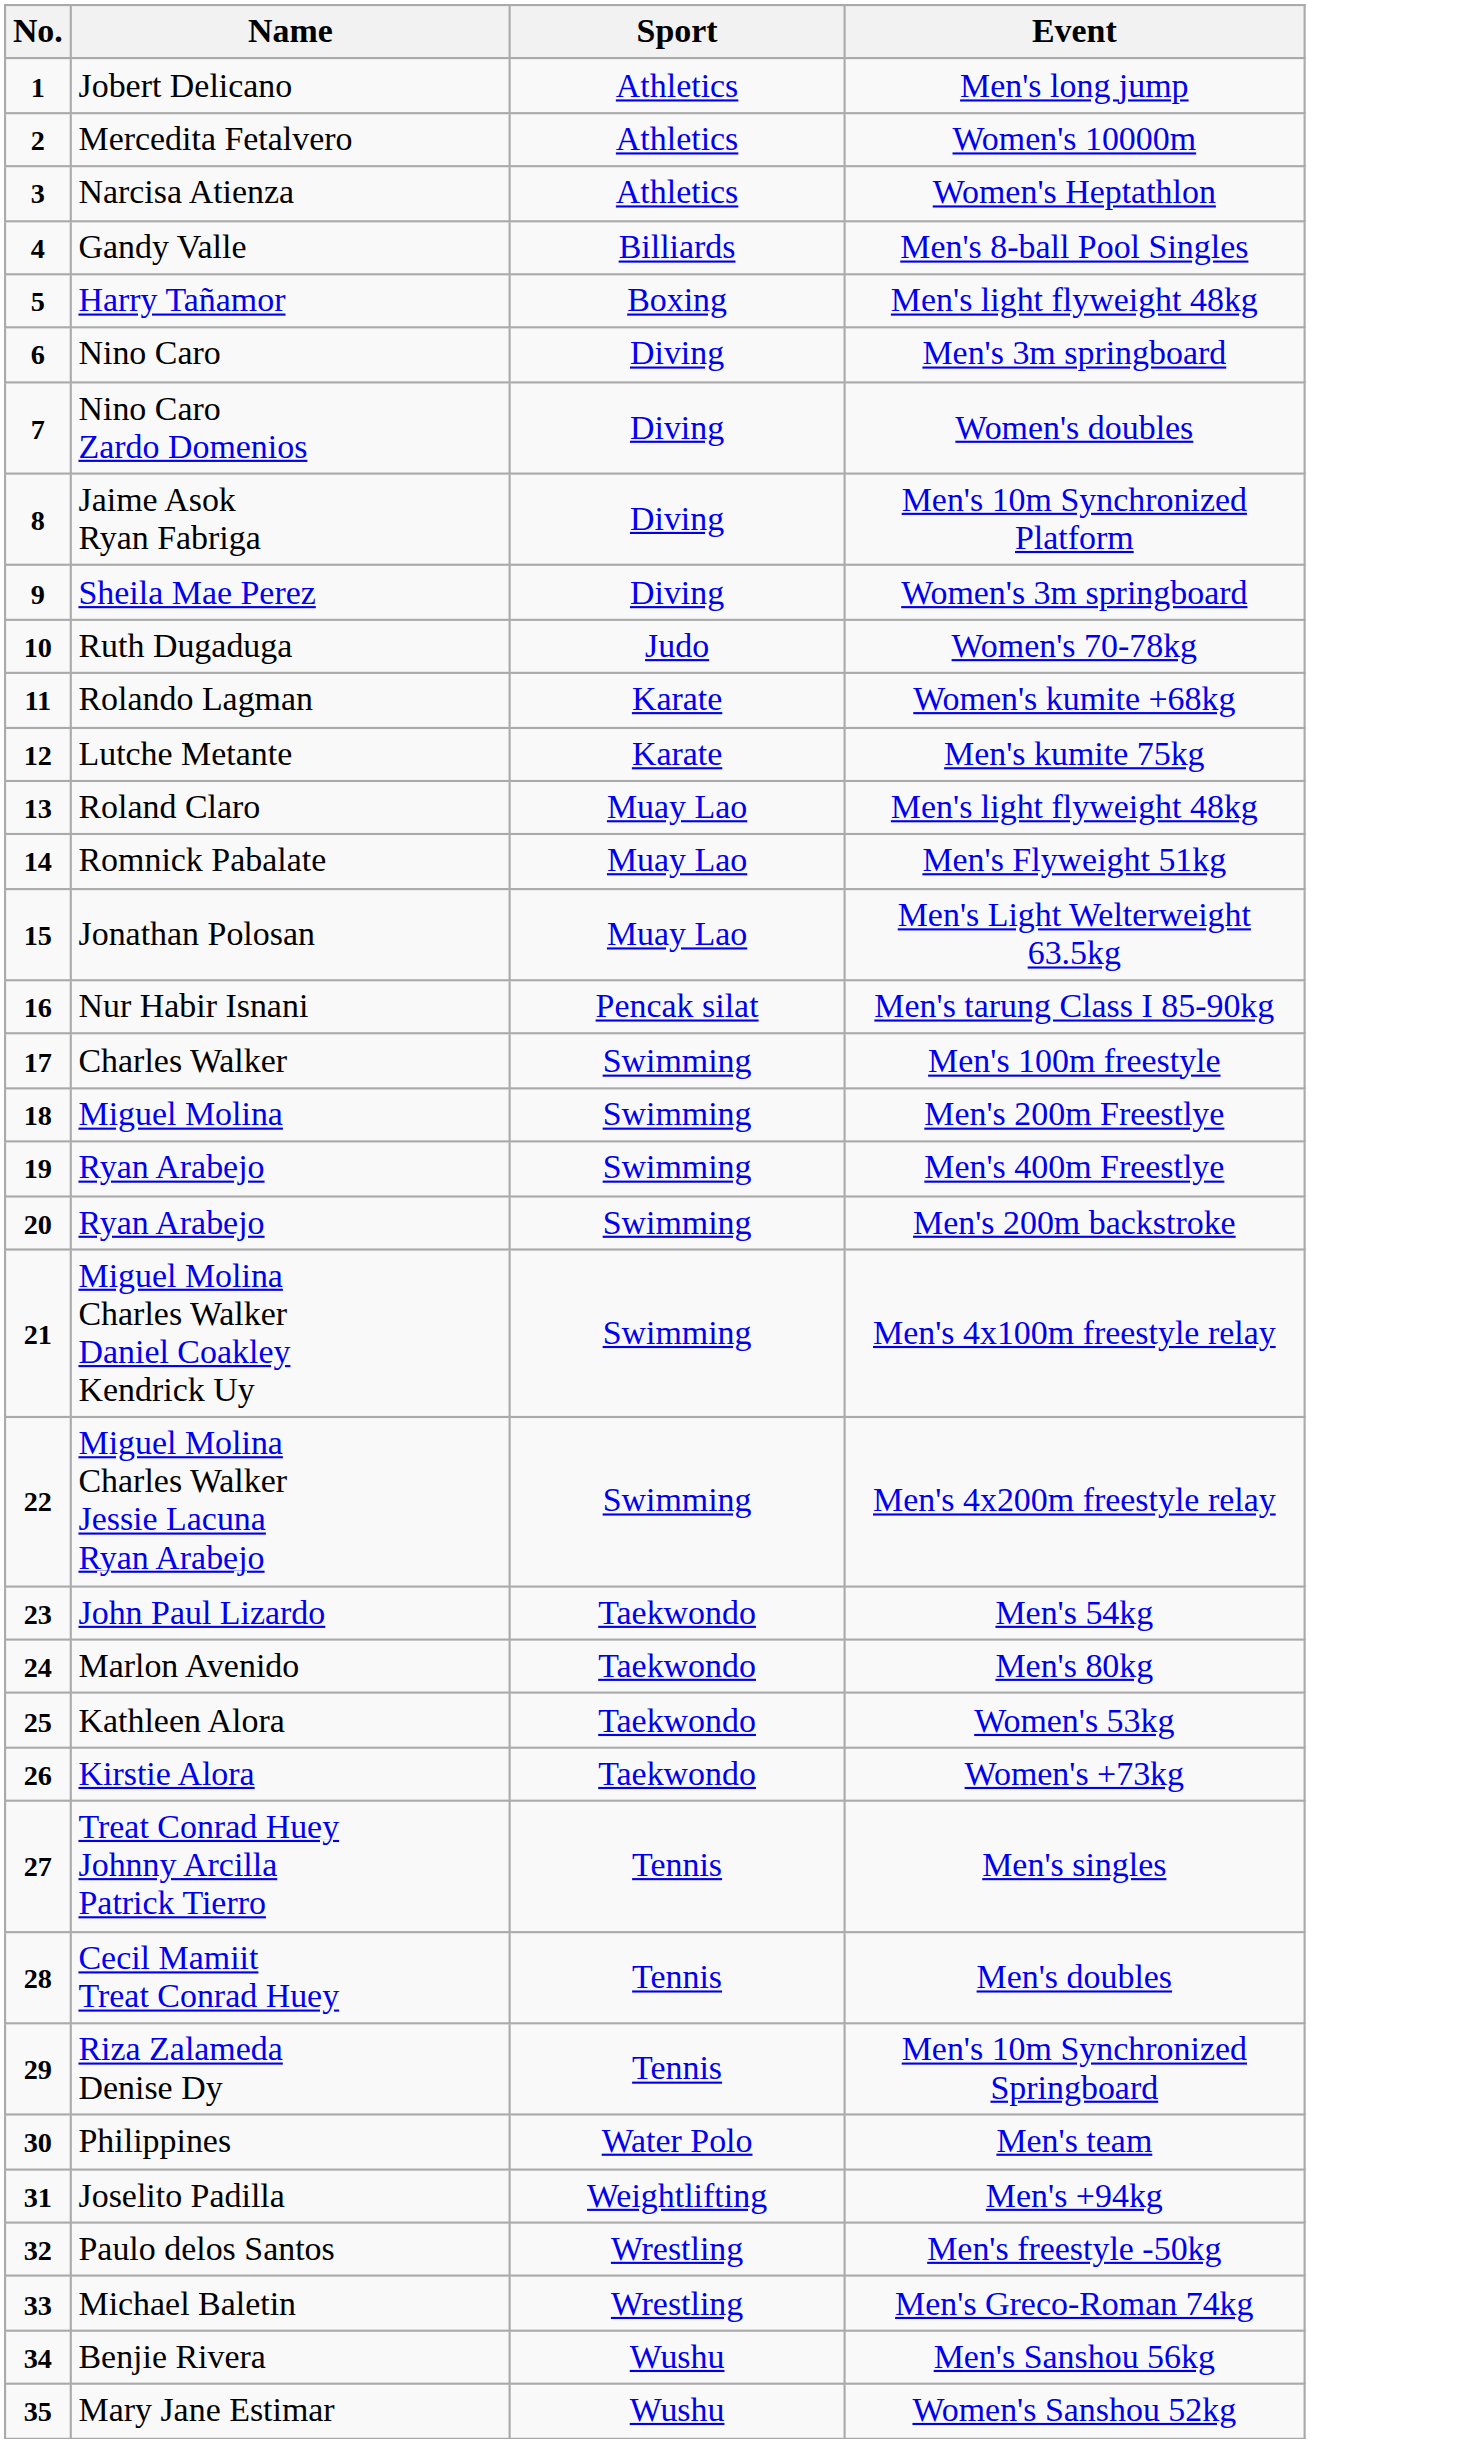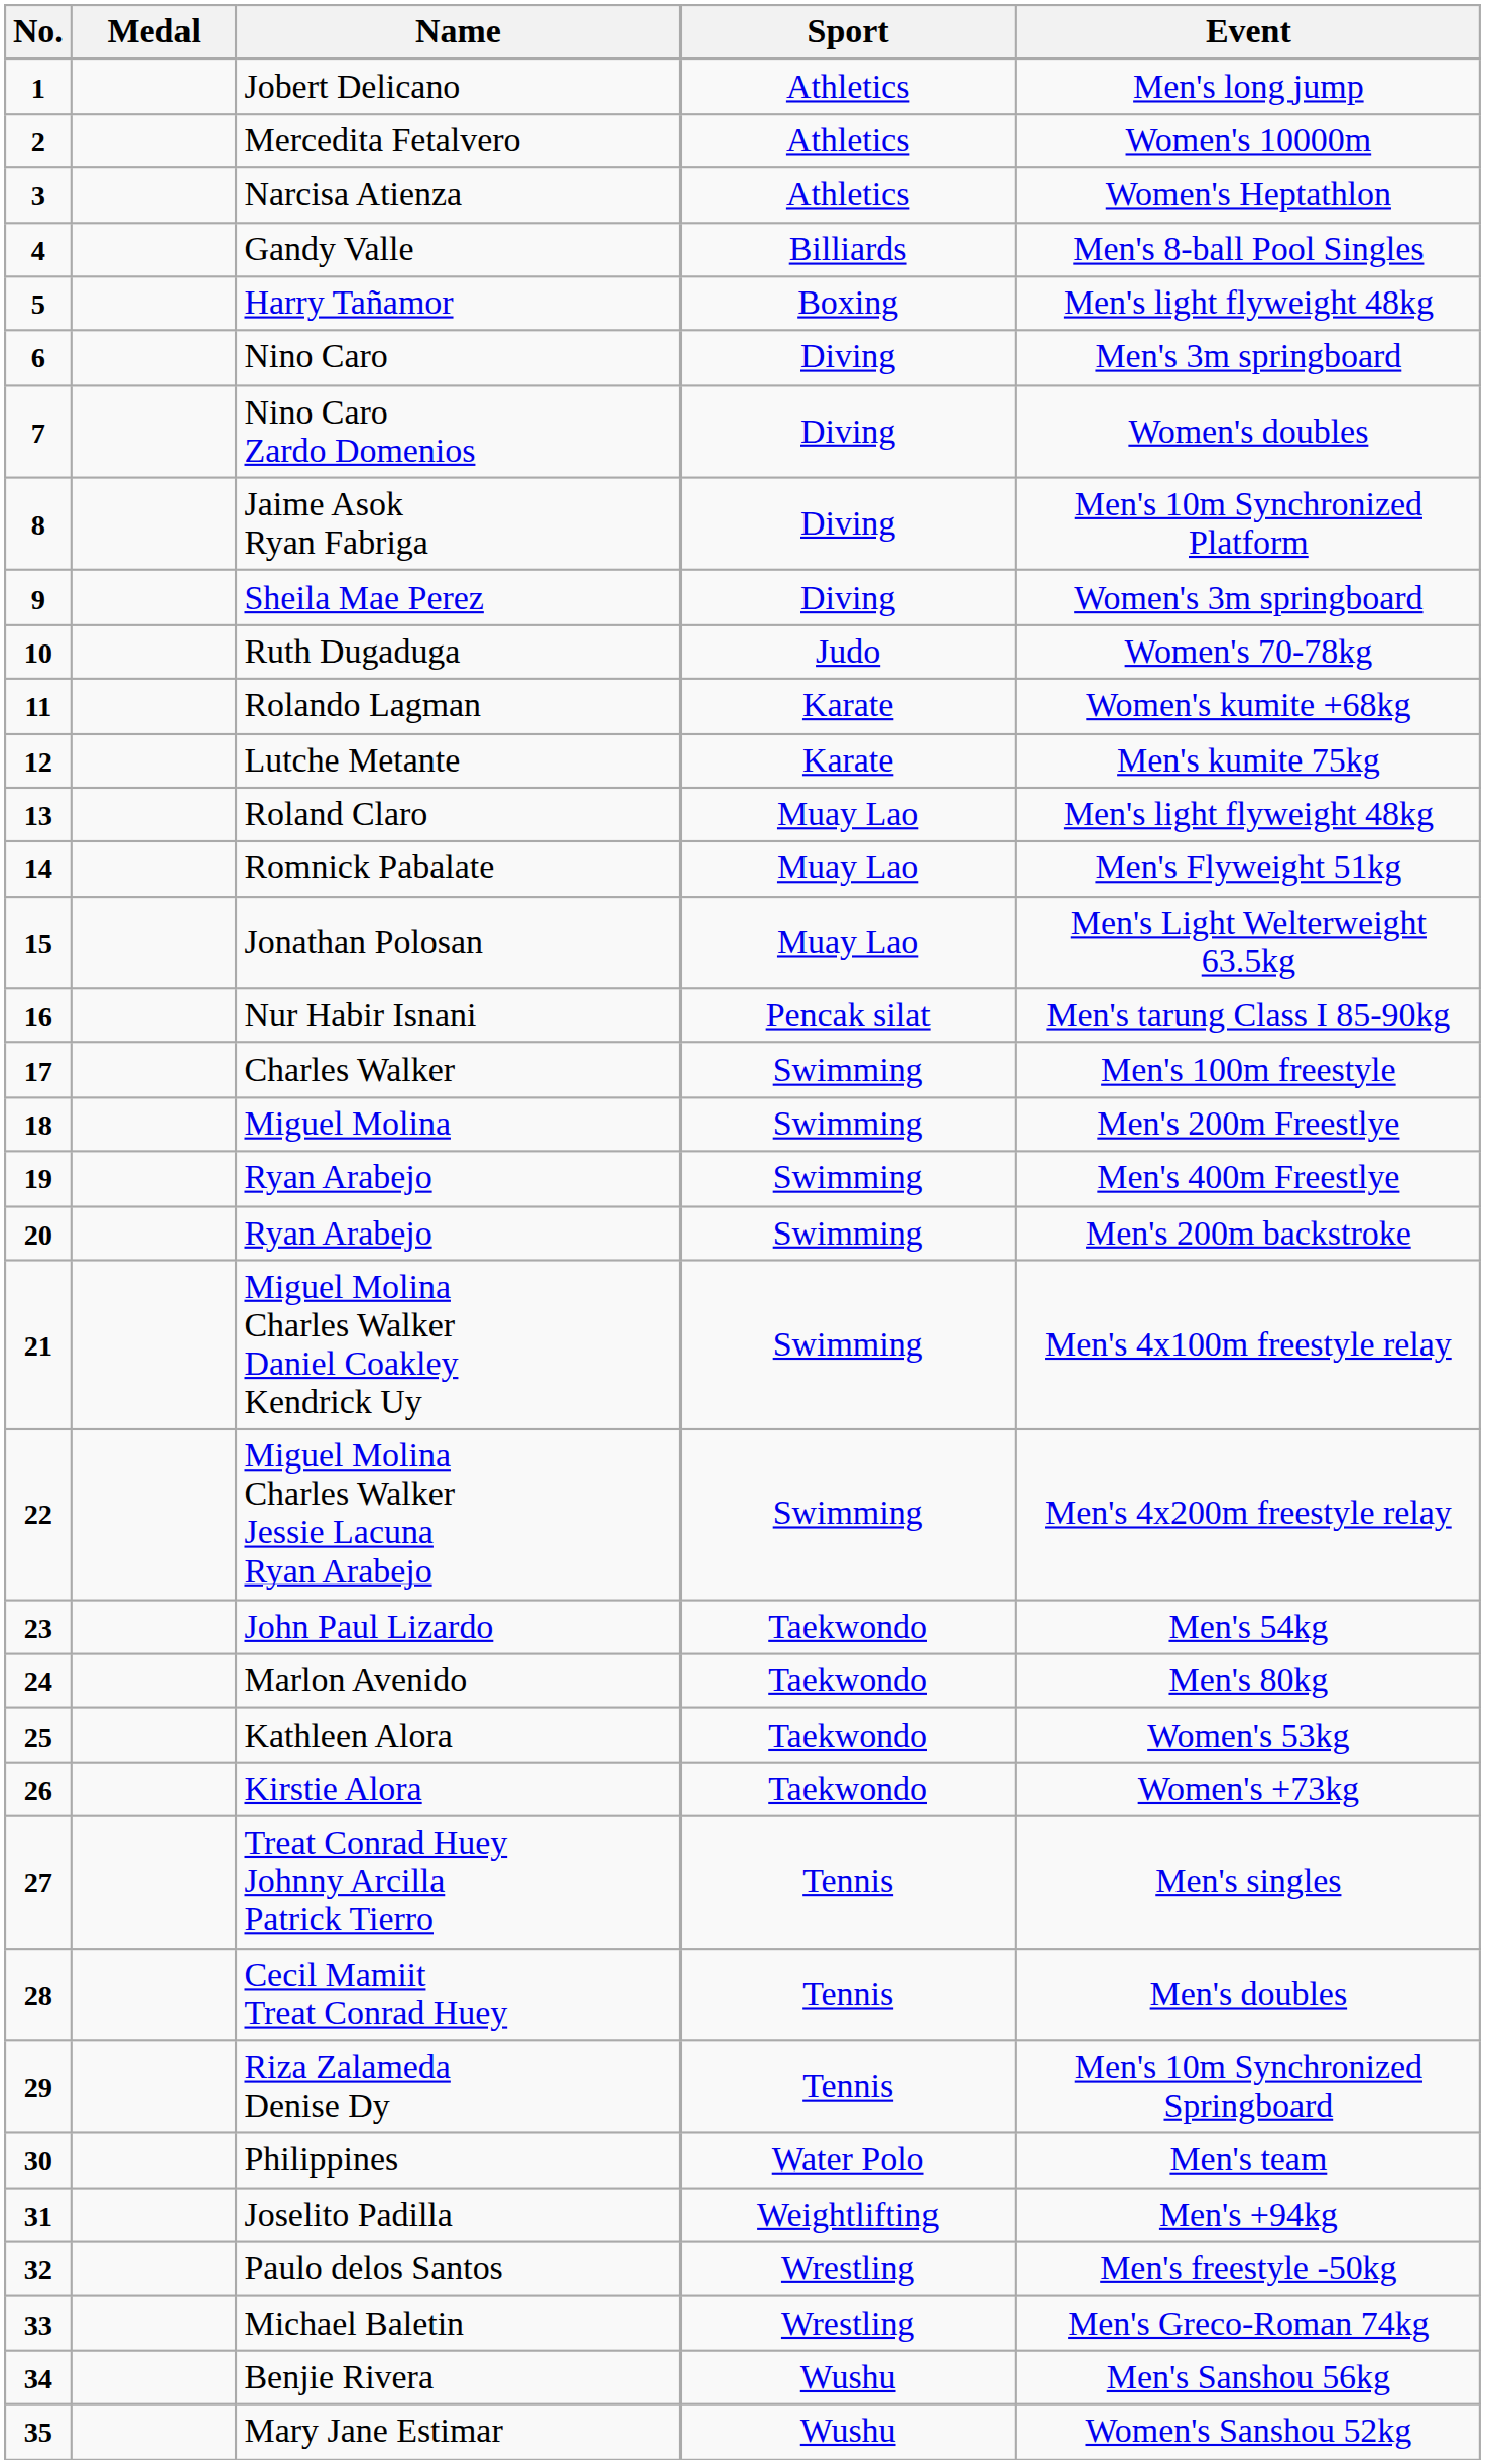+ column: Medal
